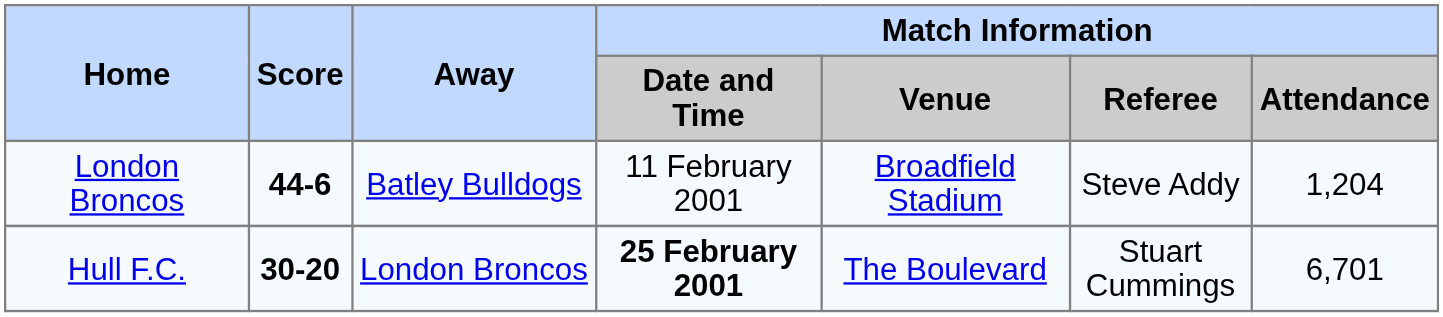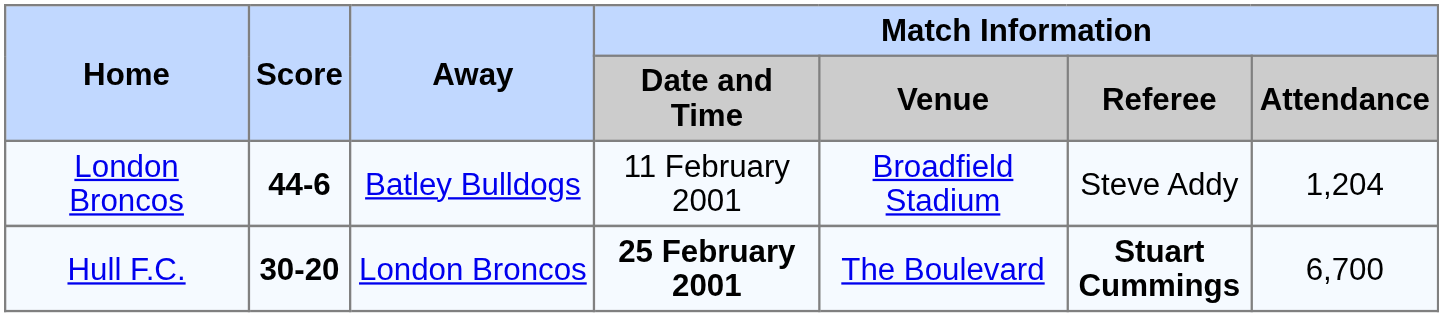Hull F.C. | Match Information / Referee: normal -> bold
Hull F.C. | Match Information / Attendance: 6,701 -> 6,700
